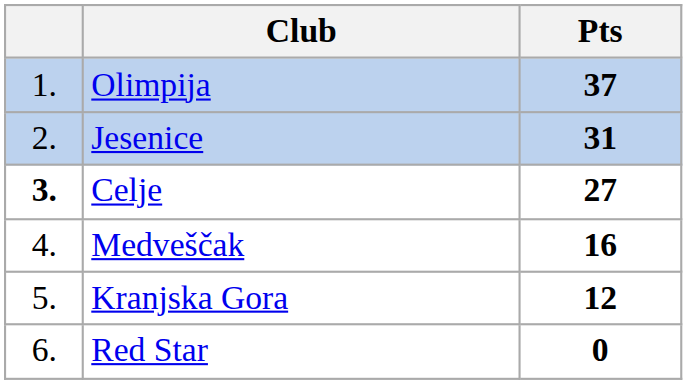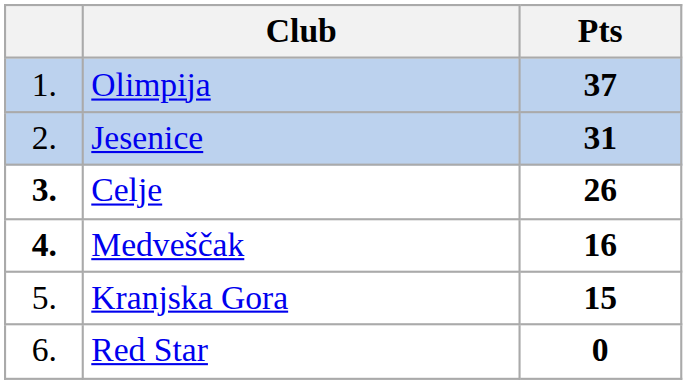Celje | Pts: 27 -> 26
Medveščak | column 1: normal -> bold
Kranjska Gora | Pts: 12 -> 15
